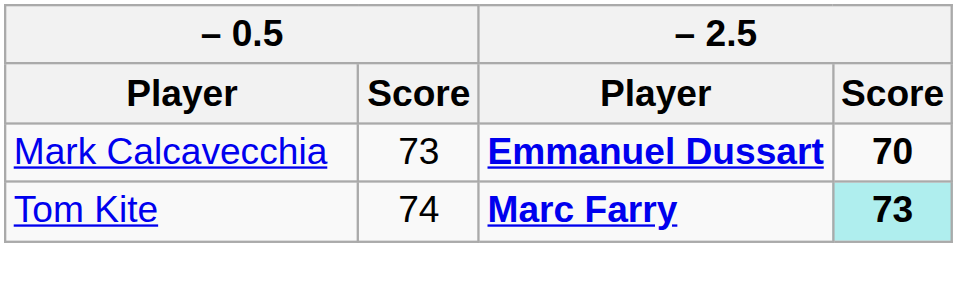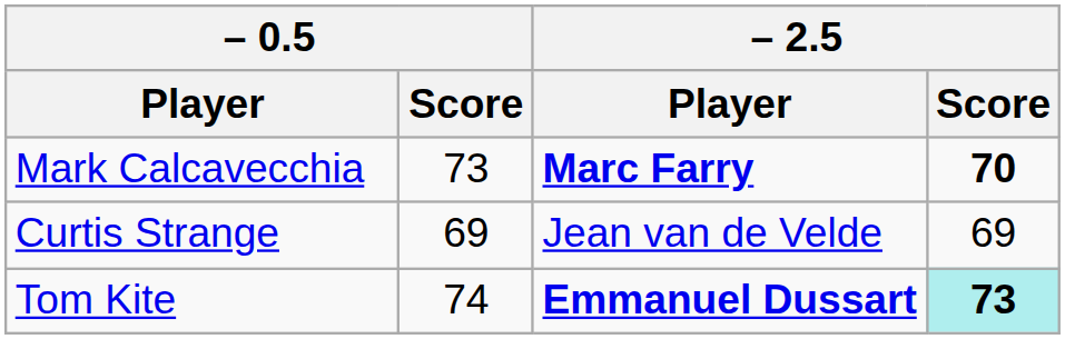Mark Calcavecchia | – 2.5 / Player: Emmanuel Dussart -> Marc Farry
+ row: Curtis Strange | 69 | Jean van de Velde | 69
Tom Kite | – 2.5 / Player: Marc Farry -> Emmanuel Dussart
